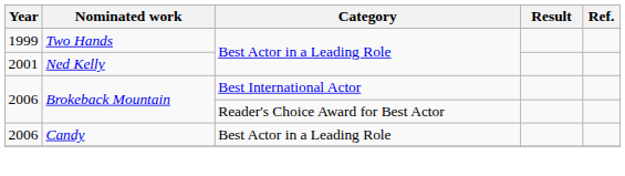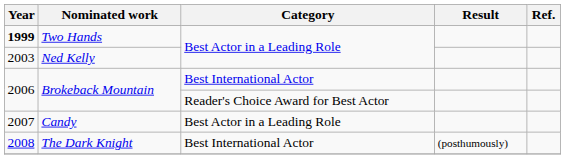Two Hands | Year: normal -> bold
Ned Kelly | Year: 2001 -> 2003
Candy | Year: 2006 -> 2007
+ row: 2008 | The Dark Knight | Best International Actor | (posthumously)
